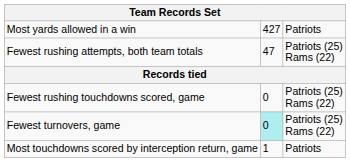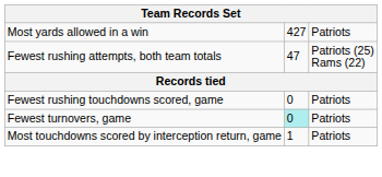Fewest rushing touchdowns scored, game | column 3: Patriots (25) Rams (22) -> Patriots
Fewest turnovers, game | column 3: Patriots (25) Rams (22) -> Patriots
